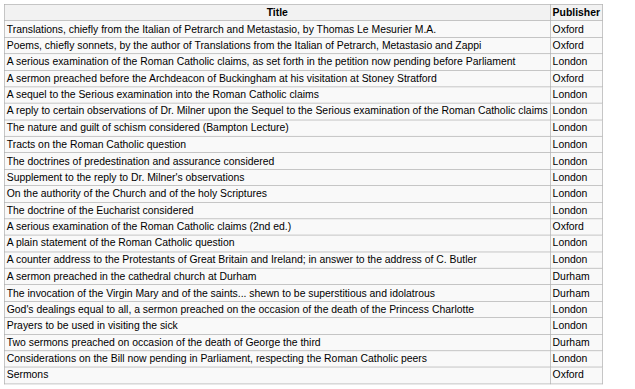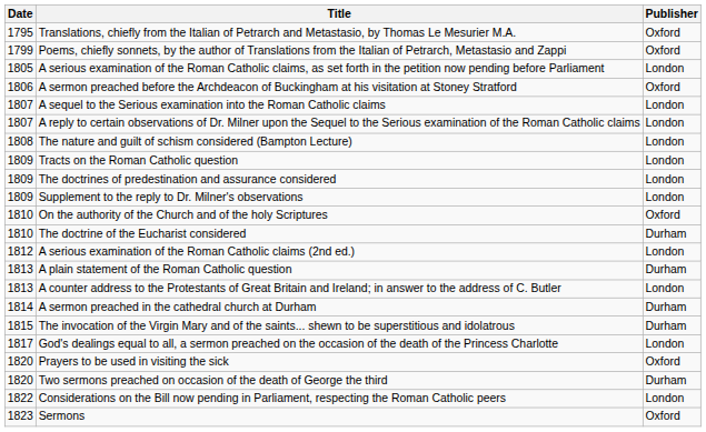+ column: Date | 1795 | 1799 | 1805 | 1806 | 1807 | 1807 | 1808 | 1809 | 1809 | 1809 | 1810 | 1810 | 1812 | 1813 | 1813 | 1814 | 1815 | 1817 | 1820 | 1820 | 1822 | 1823
On the authority of the Church and of the holy Scriptures | Publisher: London -> Oxford
The doctrine of the Eucharist considered | Publisher: London -> Durham
A serious examination of the Roman Catholic claims (2nd ed.) | Publisher: Oxford -> London
A plain statement of the Roman Catholic question | Publisher: London -> Durham
Prayers to be used in visiting the sick | Publisher: London -> Oxford
